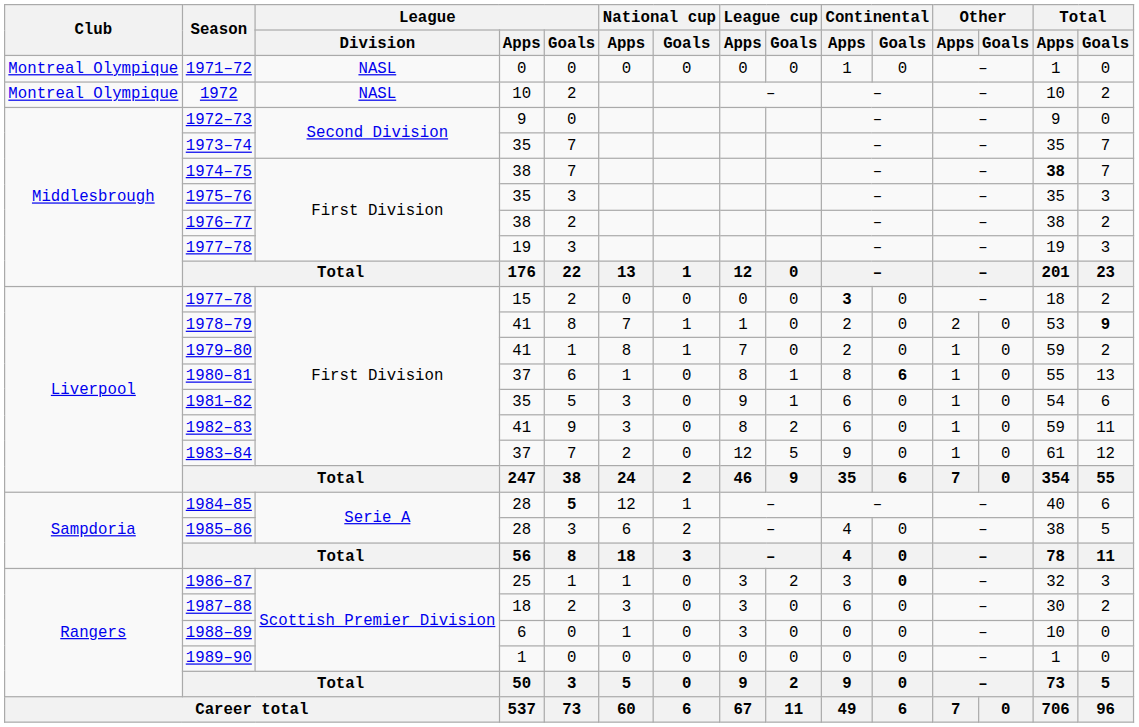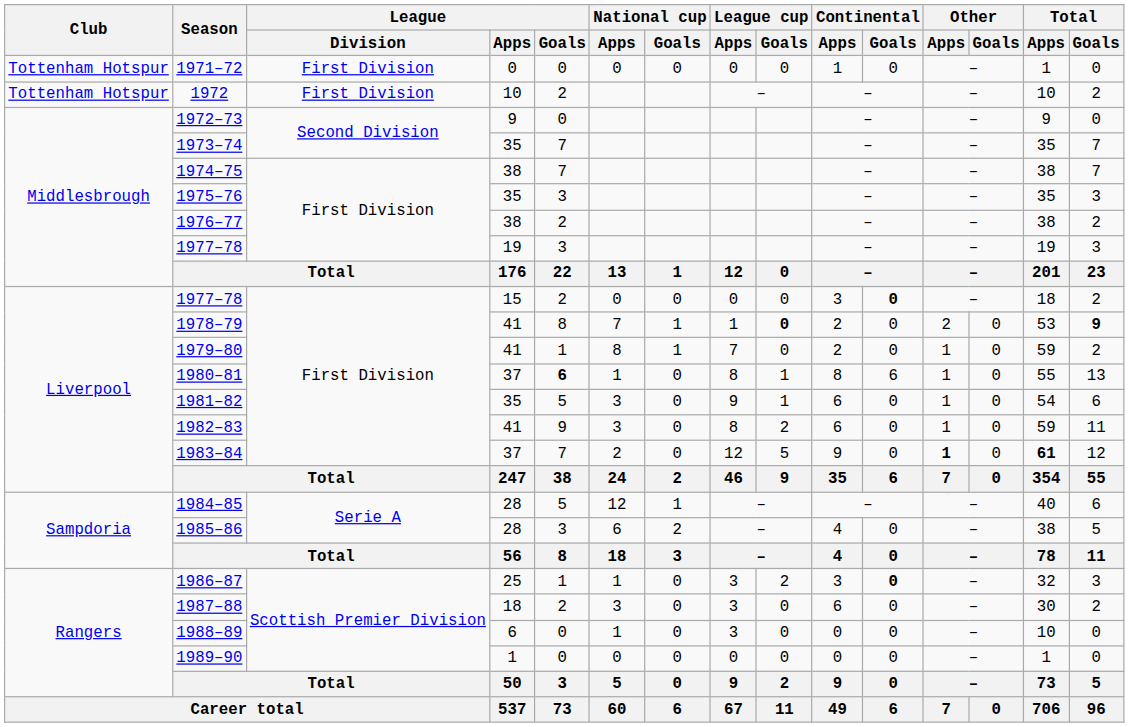1971–72 | Club: Montreal Olympique -> Tottenham Hotspur
1971–72 | League / Division: NASL -> First Division
1972 | Club: Montreal Olympique -> Tottenham Hotspur
1972 | League / Division: NASL -> First Division
1974–75 | Total / Apps: bold -> normal
1977–78 / 15 | Continental / Apps: bold -> normal
1977–78 / 15 | Continental / Goals: normal -> bold
1978–79 | League cup / Goals: normal -> bold
1980–81 | League / Goals: normal -> bold
1980–81 | Continental / Goals: bold -> normal
1983–84 | Other / Apps: normal -> bold
1983–84 | Total / Apps: normal -> bold
1984–85 | League / Goals: bold -> normal
